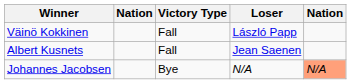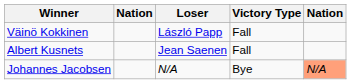columns swapped: Victory Type <-> Loser
